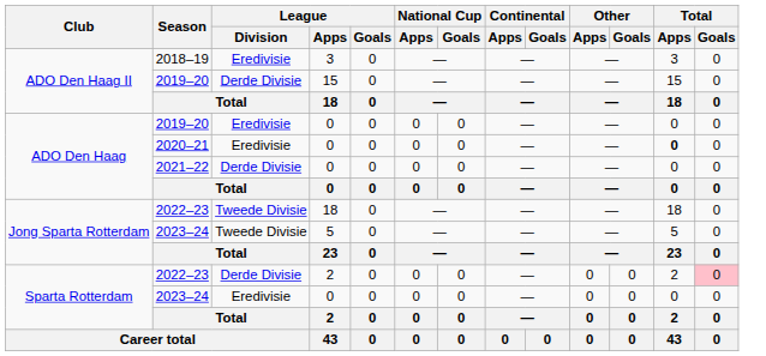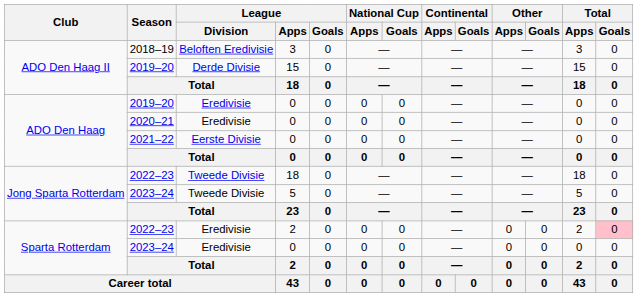2018–19 | League / Division: Eredivisie -> Beloften Eredivisie
2020–21 | Total / Apps: bold -> normal
2021–22 | League / Division: Derde Divisie -> Eerste Divisie
2022–23 / 2 | League / Division: Derde Divisie -> Eredivisie
